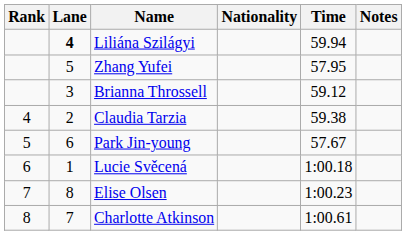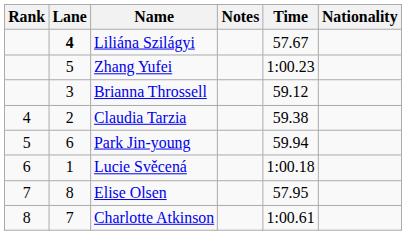columns swapped: Nationality <-> Notes
Liliána Szilágyi | Time: 59.94 -> 57.67
Zhang Yufei | Time: 57.95 -> 1:00.23
Park Jin-young | Time: 57.67 -> 59.94
Elise Olsen | Time: 1:00.23 -> 57.95
